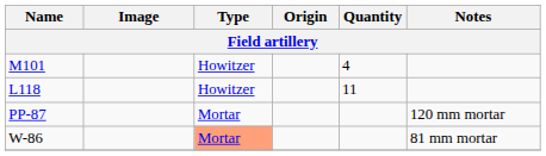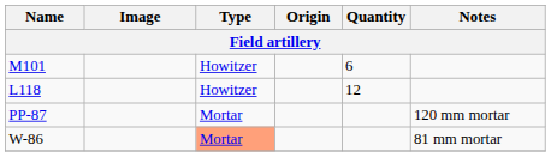M101 | Quantity: 4 -> 6
L118 | Quantity: 11 -> 12
